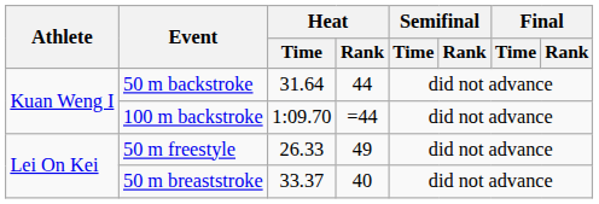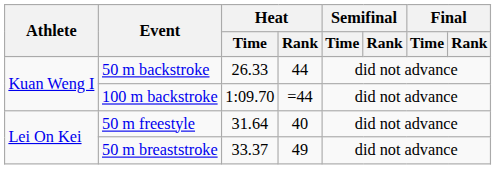50 m backstroke | Heat / Time: 31.64 -> 26.33
50 m freestyle | Heat / Time: 26.33 -> 31.64
50 m freestyle | Heat / Rank: 49 -> 40
50 m breaststroke | Heat / Rank: 40 -> 49
